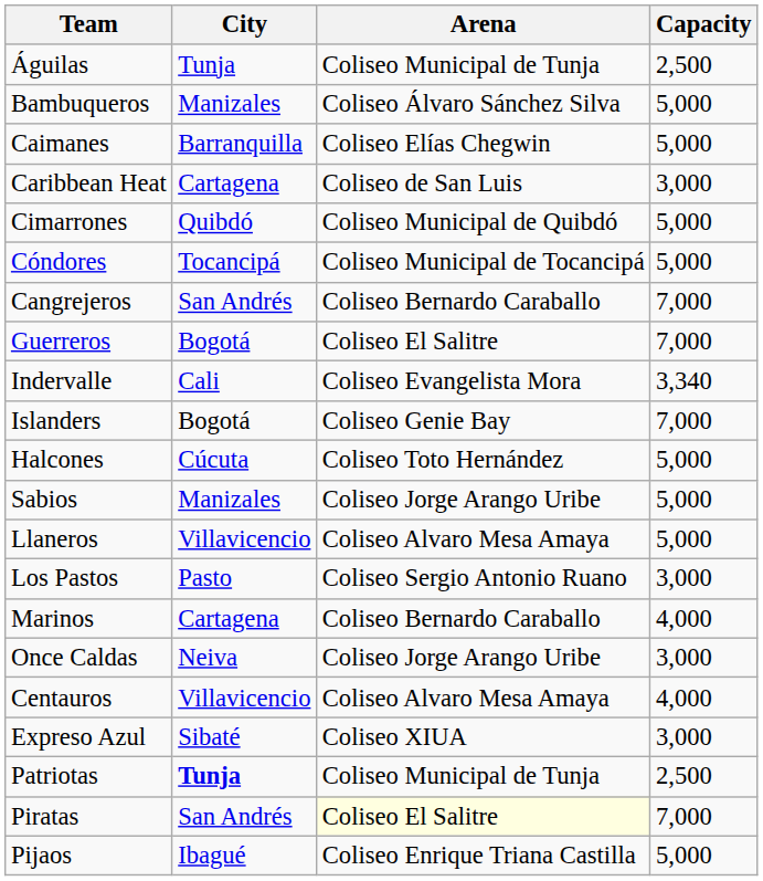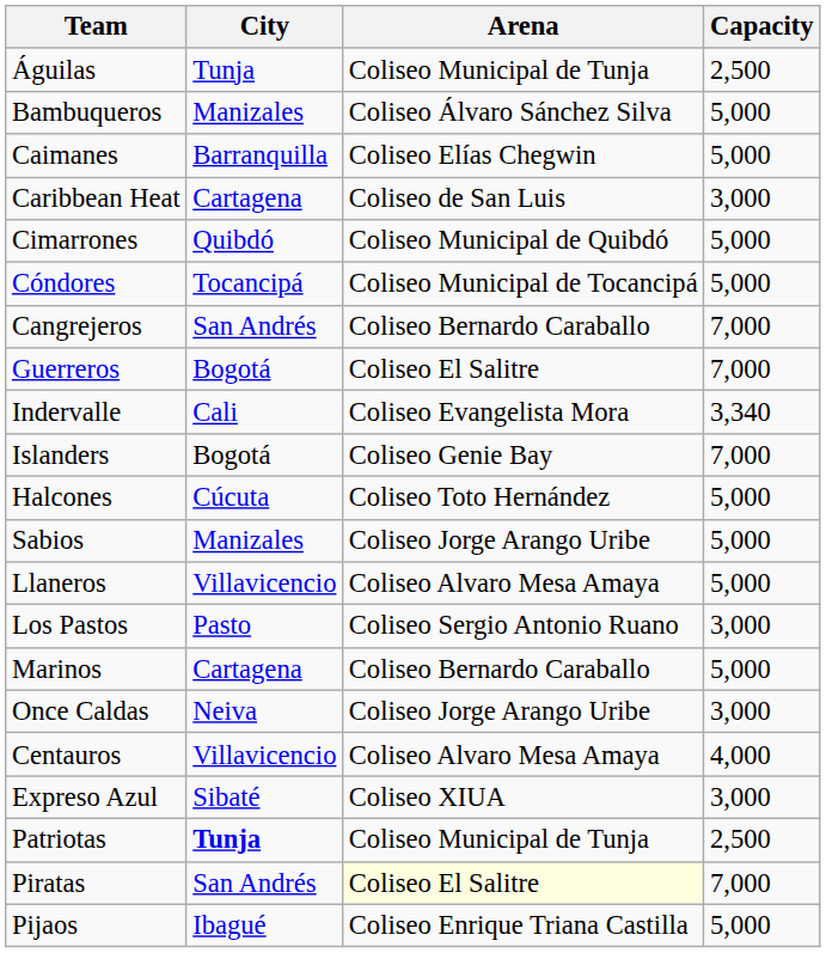Marinos | Capacity: 4,000 -> 5,000
